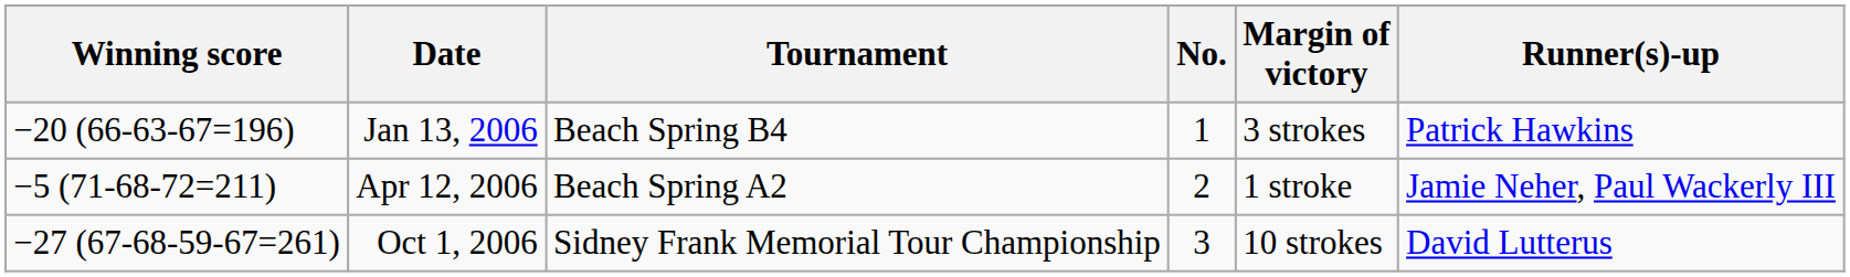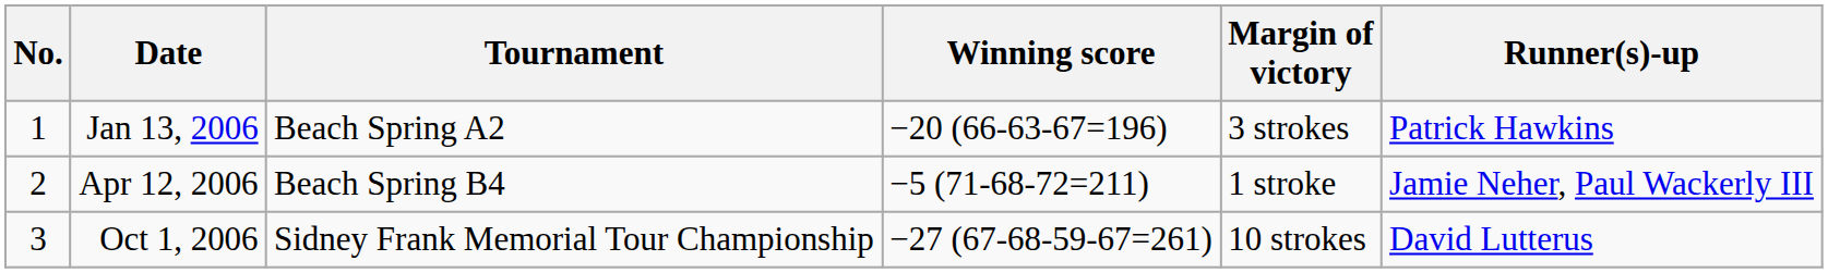columns swapped: No. <-> Winning score
Jan 13, 2006 | Tournament: Beach Spring B4 -> Beach Spring A2
Apr 12, 2006 | Tournament: Beach Spring A2 -> Beach Spring B4
